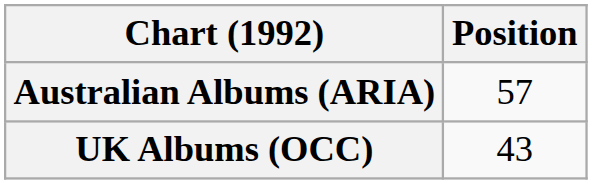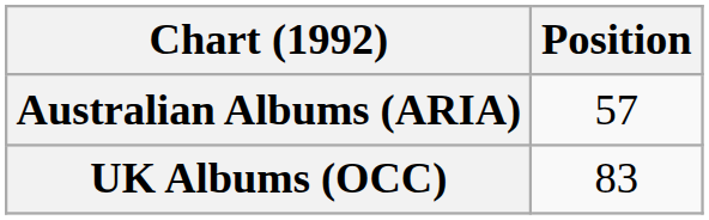UK Albums (OCC) | Position: 43 -> 83
